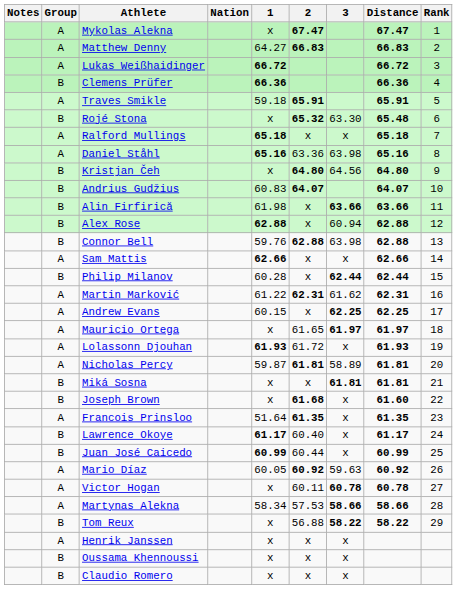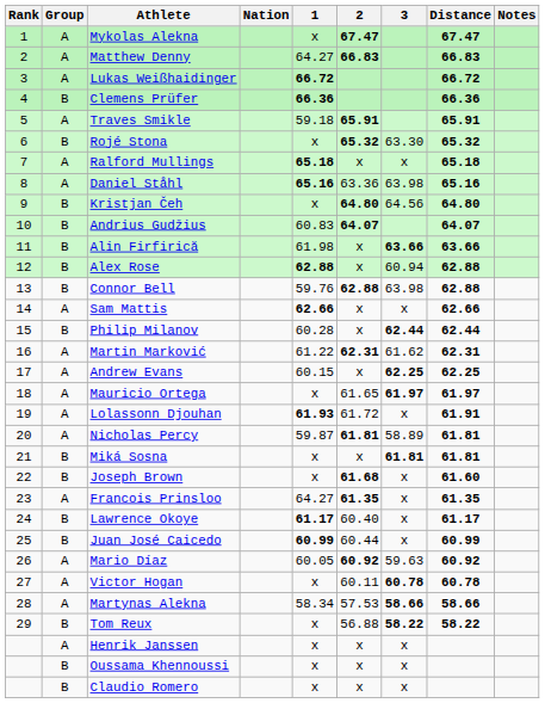columns swapped: Rank <-> Notes
Rojé Stona | Distance: 65.48 -> 65.32
Lolassonn Djouhan | Distance: 61.93 -> 61.91
Francois Prinsloo | 1: 51.64 -> 64.27
